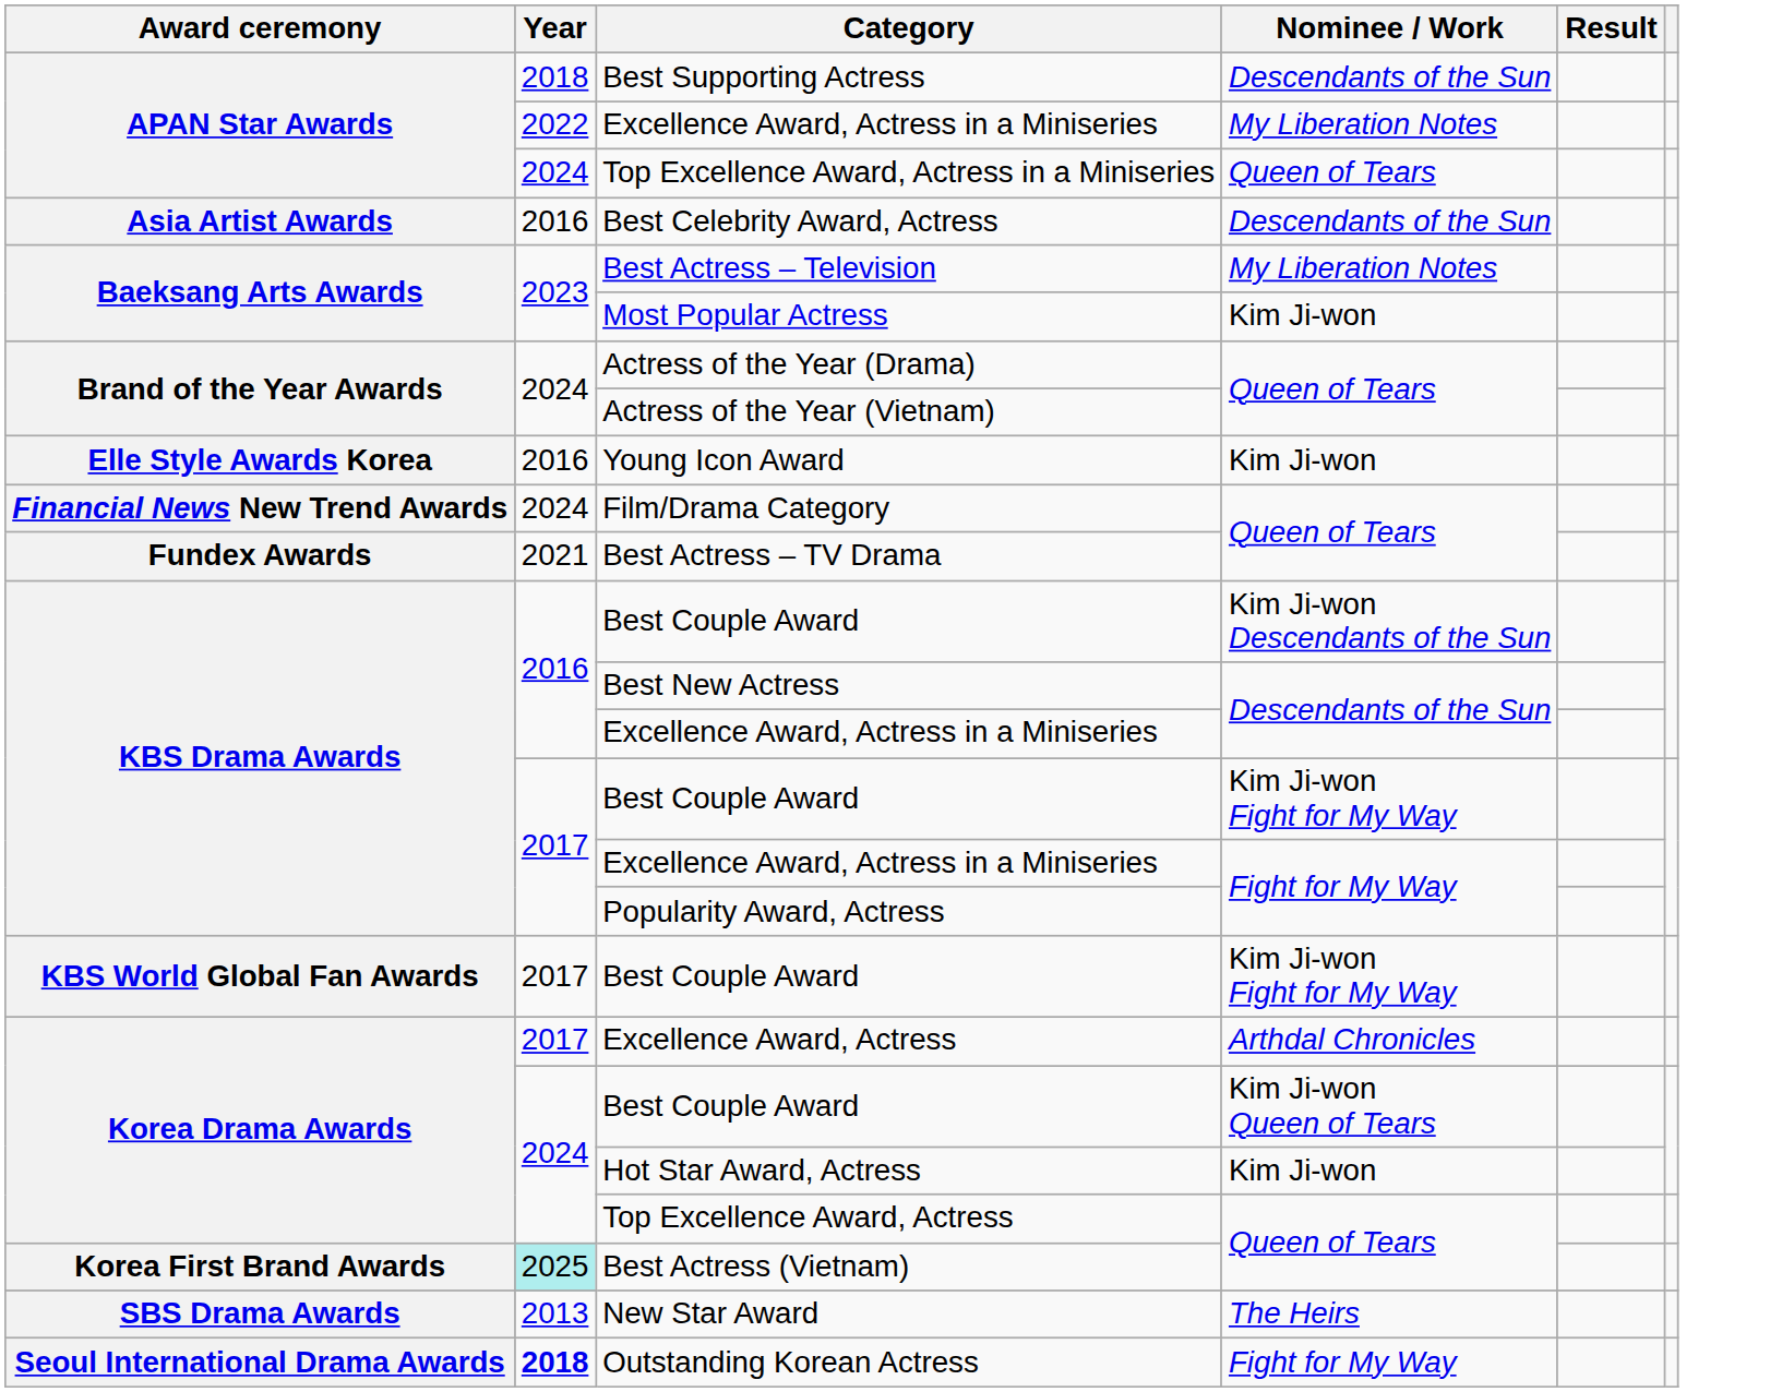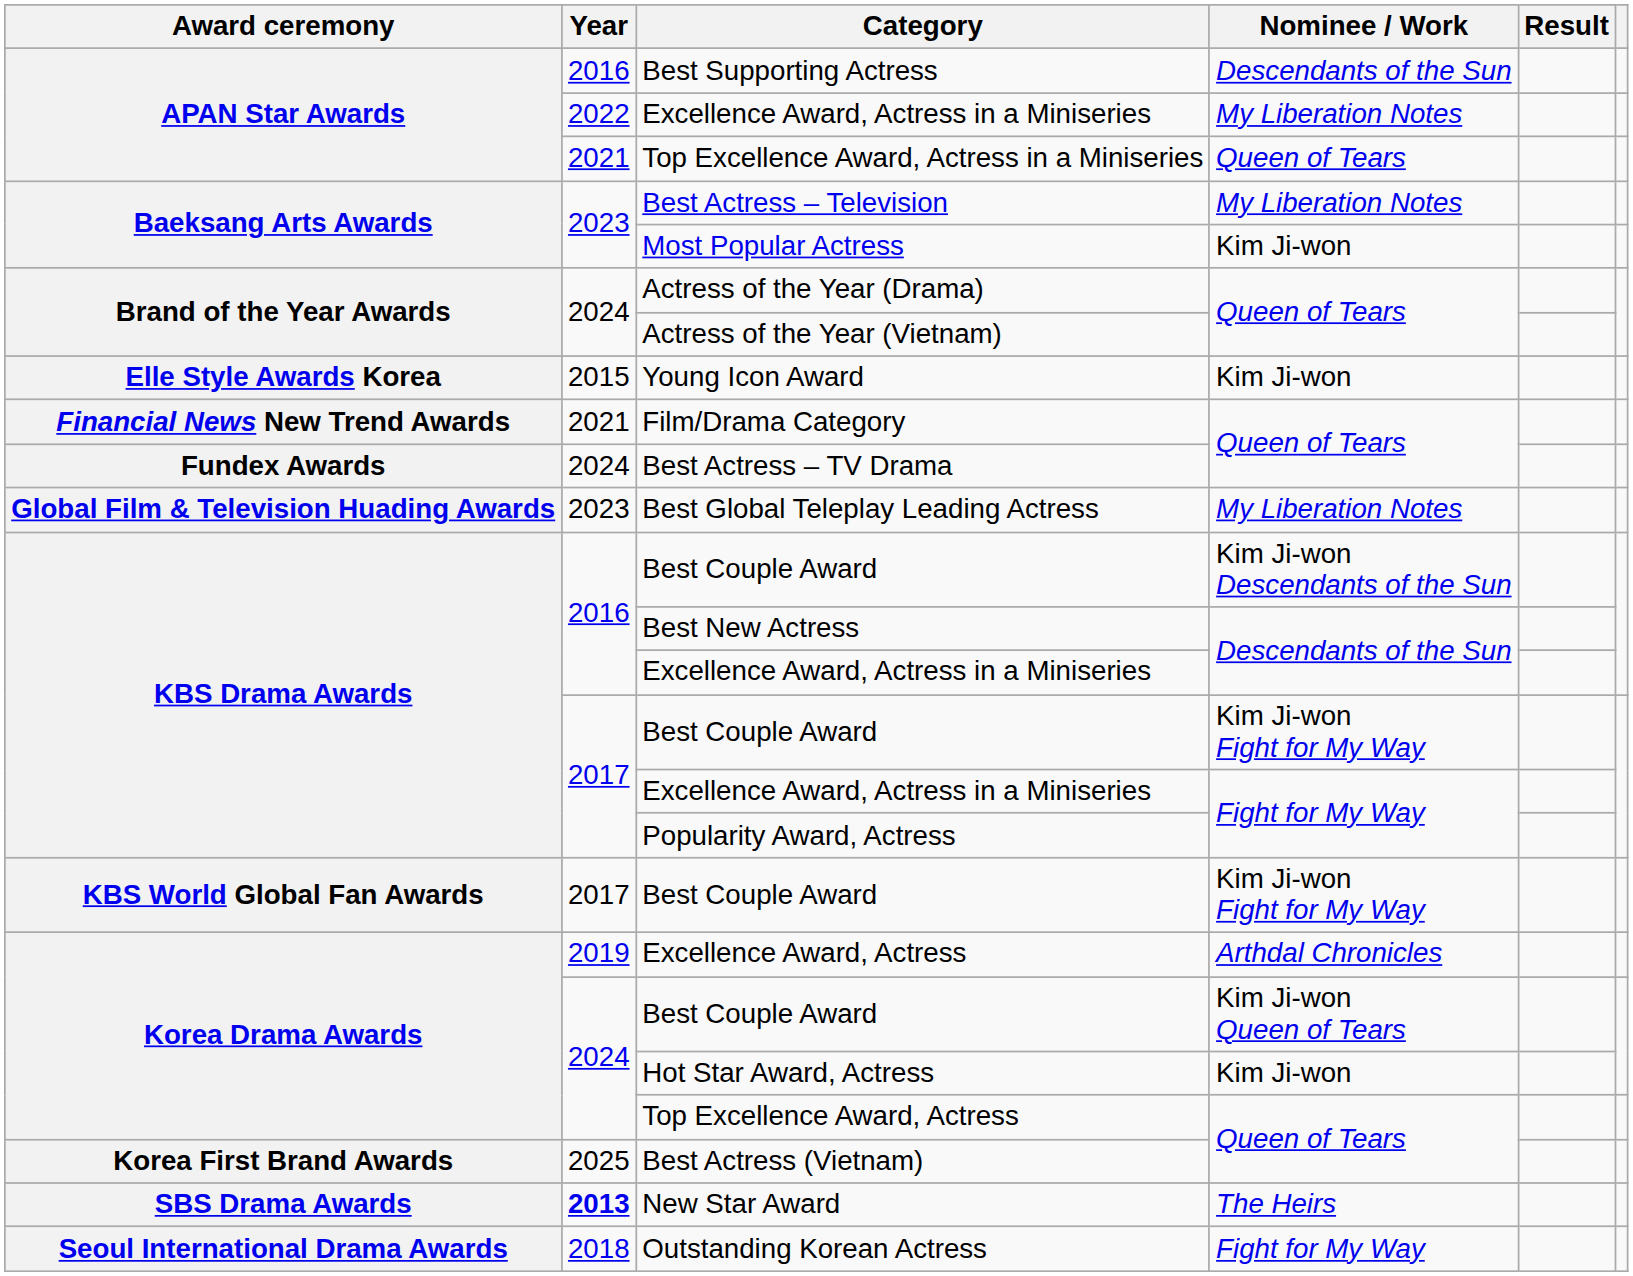Best Supporting Actress | Year: 2018 -> 2016
Top Excellence Award, Actress in a Miniseries | Year: 2024 -> 2021
- row: Asia Artist Awards | 2016 | Best Celebrity Award, Actress | Descendants of the Sun
Young Icon Award | Year: 2016 -> 2015
Film/Drama Category | Year: 2024 -> 2021
Best Actress – TV Drama | Year: 2021 -> 2024
+ row: Global Film & Television Huading Awards | 2023 | Best Global Teleplay Leading Actress | My Liberation Notes
Excellence Award, Actress | Year: 2017 -> 2019
Best Actress (Vietnam) | Year: paleturquoise background -> no background
New Star Award | Year: normal -> bold
Outstanding Korean Actress | Year: bold -> normal
